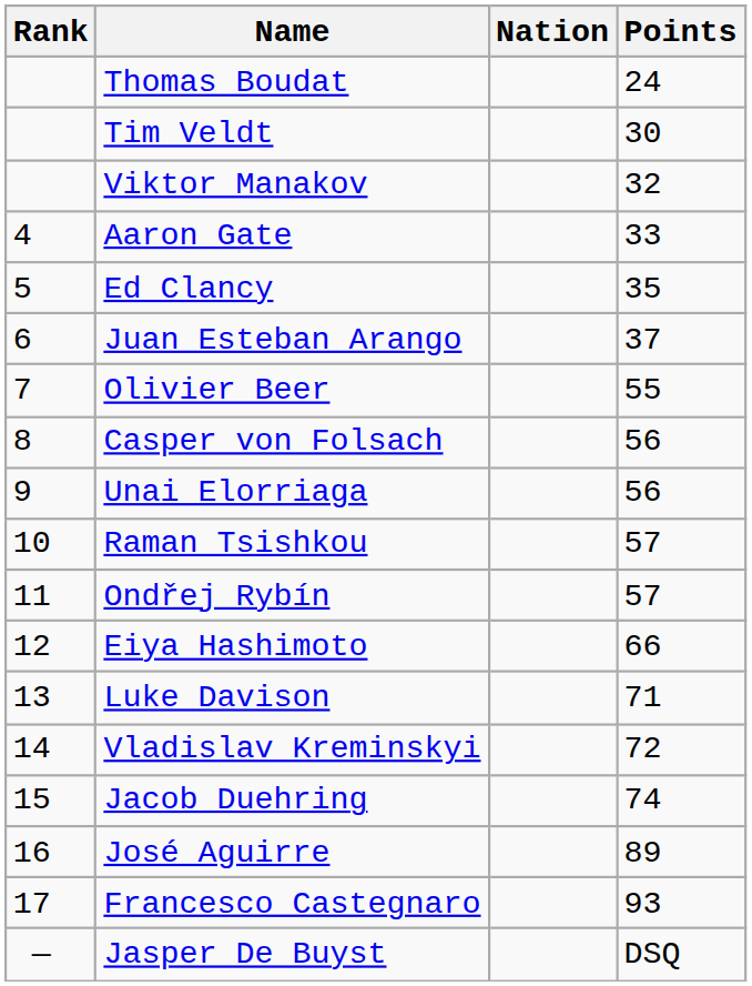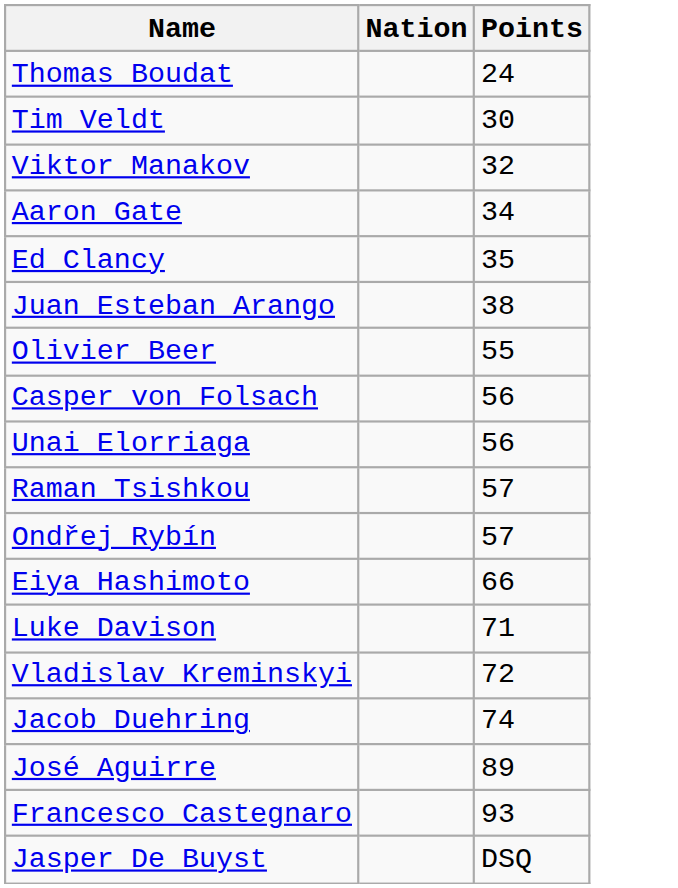- column: Rank | 4 | 5 | 6 | 7 | 8 | 9 | 10 | 11 | 12 | 13 | 14 | 15 | 16 | 17 | —
Aaron Gate | Points: 33 -> 34
Juan Esteban Arango | Points: 37 -> 38
